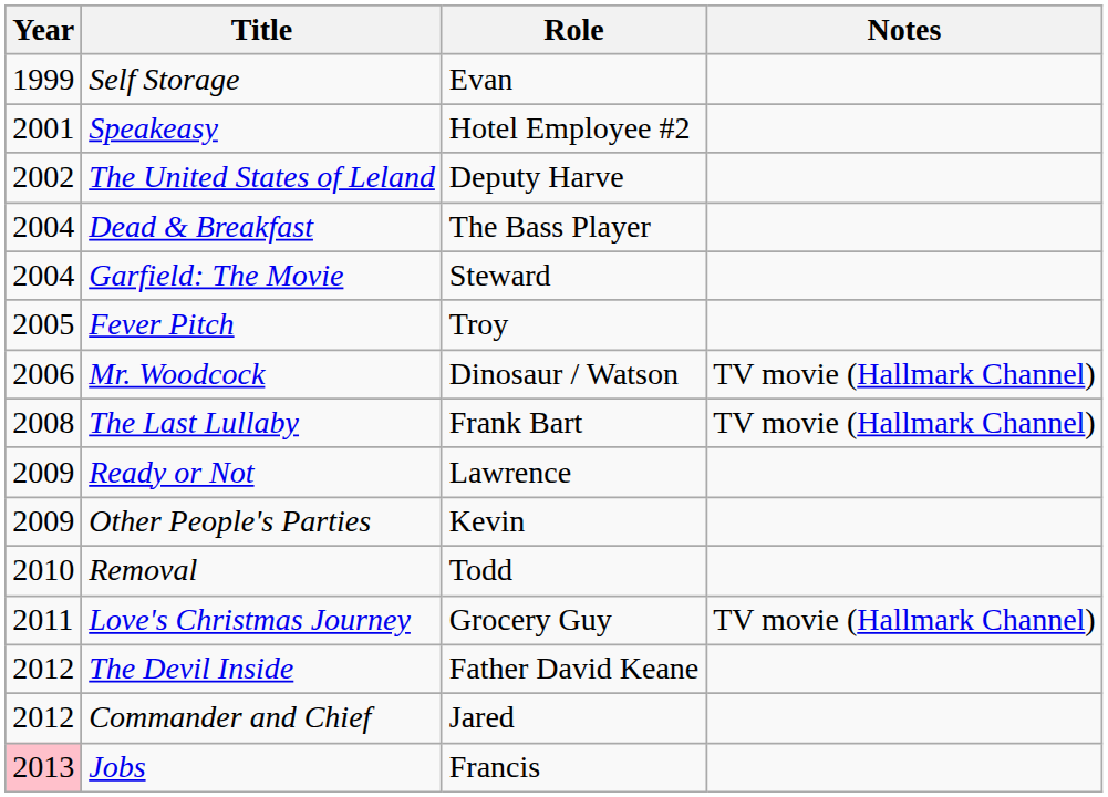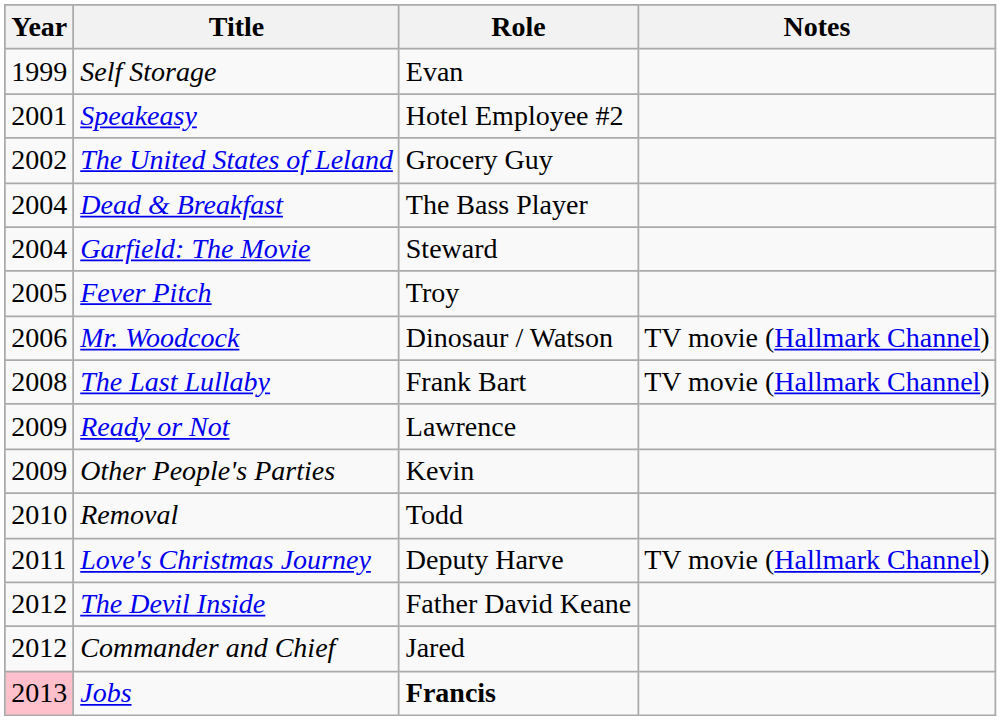The United States of Leland | Role: Deputy Harve -> Grocery Guy
Love's Christmas Journey | Role: Grocery Guy -> Deputy Harve
Jobs | Role: normal -> bold
